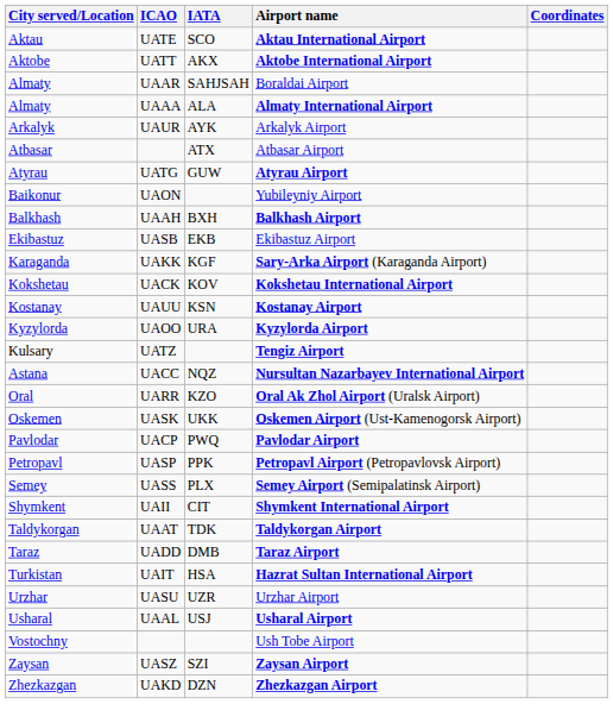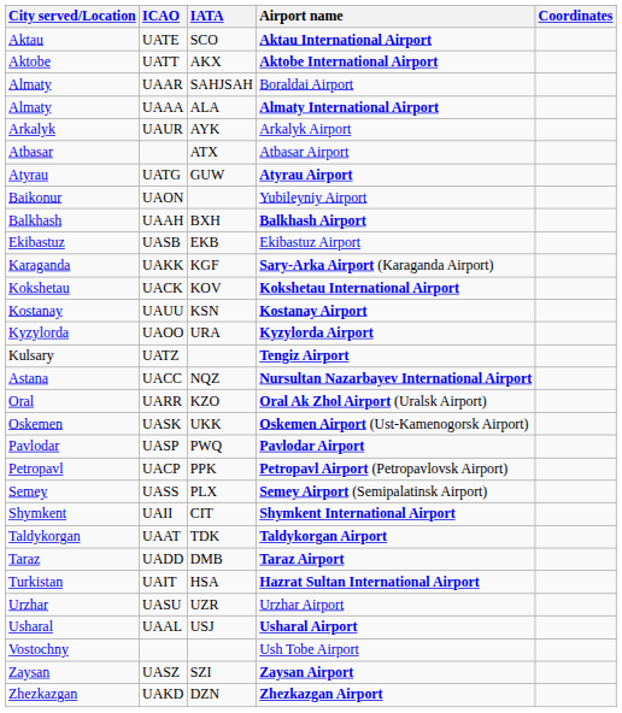Pavlodar Airport | ICAO: UACP -> UASP
Petropavl Airport (Petropavlovsk Airport) | ICAO: UASP -> UACP
